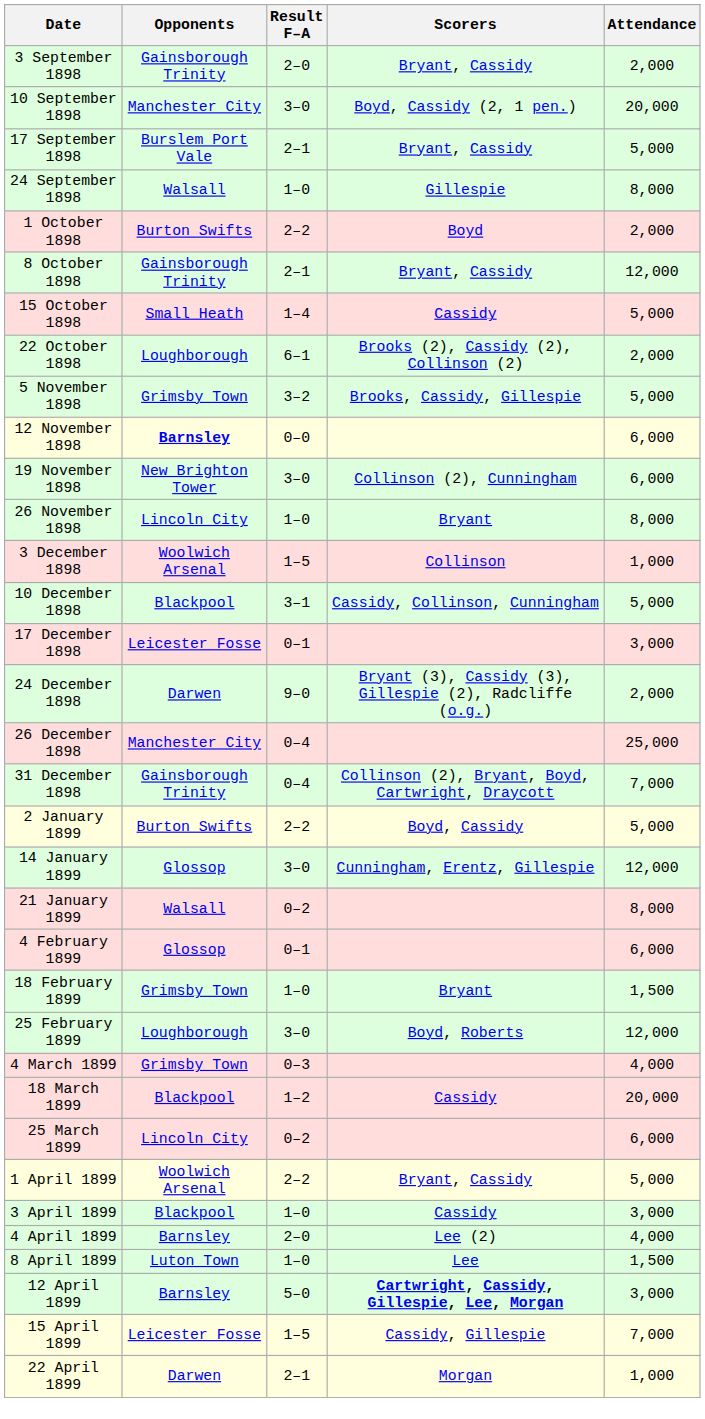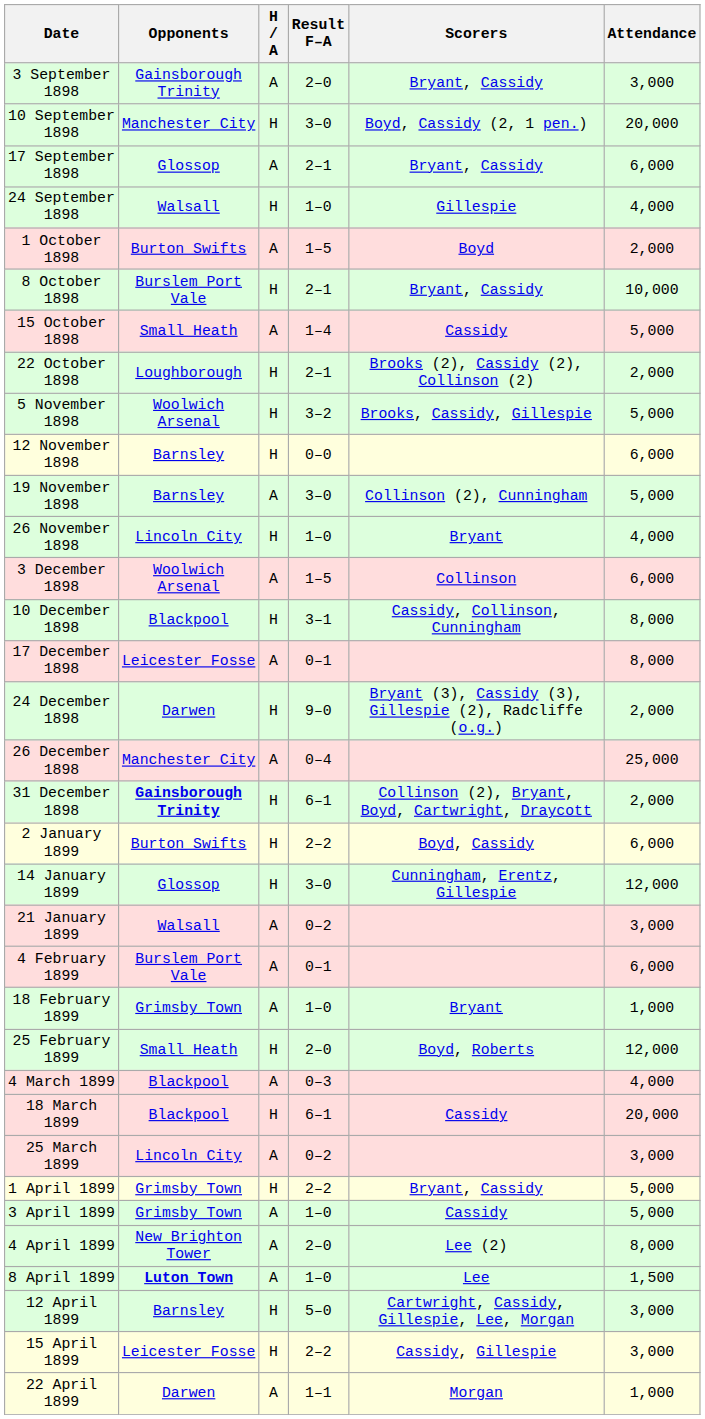+ column: H / A | A | H | A | H | A | H | A | H | H | H | A | H | A | H | A | H | A | H | H | H | A | A | A | H | A | H | A | H | A | A | A | H | H | A
3 September 1898 | Attendance: 2,000 -> 3,000
17 September 1898 | Opponents: Burslem Port Vale -> Glossop
17 September 1898 | Attendance: 5,000 -> 6,000
24 September 1898 | Attendance: 8,000 -> 4,000
1 October 1898 | Result F–A: 2–2 -> 1–5
8 October 1898 | Opponents: Gainsborough Trinity -> Burslem Port Vale
8 October 1898 | Attendance: 12,000 -> 10,000
22 October 1898 | Result F–A: 6–1 -> 2–1
5 November 1898 | Opponents: Grimsby Town -> Woolwich Arsenal
12 November 1898 | Opponents: bold -> normal
19 November 1898 | Opponents: New Brighton Tower -> Barnsley
19 November 1898 | Attendance: 6,000 -> 5,000
26 November 1898 | Attendance: 8,000 -> 4,000
3 December 1898 | Attendance: 1,000 -> 6,000
10 December 1898 | Attendance: 5,000 -> 8,000
17 December 1898 | Attendance: 3,000 -> 8,000
31 December 1898 | Opponents: normal -> bold
31 December 1898 | Result F–A: 0–4 -> 6–1
31 December 1898 | Attendance: 7,000 -> 2,000
2 January 1899 | Attendance: 5,000 -> 6,000
21 January 1899 | Attendance: 8,000 -> 3,000
4 February 1899 | Opponents: Glossop -> Burslem Port Vale
18 February 1899 | Attendance: 1,500 -> 1,000
25 February 1899 | Opponents: Loughborough -> Small Heath
25 February 1899 | Result F–A: 3–0 -> 2–0
4 March 1899 | Opponents: Grimsby Town -> Blackpool
18 March 1899 | Result F–A: 1–2 -> 6–1
25 March 1899 | Attendance: 6,000 -> 3,000
1 April 1899 | Opponents: Woolwich Arsenal -> Grimsby Town
3 April 1899 | Opponents: Blackpool -> Grimsby Town
3 April 1899 | Attendance: 3,000 -> 5,000
4 April 1899 | Opponents: Barnsley -> New Brighton Tower
4 April 1899 | Attendance: 4,000 -> 8,000
8 April 1899 | Opponents: normal -> bold
12 April 1899 | Scorers: bold -> normal
15 April 1899 | Result F–A: 1–5 -> 2–2
15 April 1899 | Attendance: 7,000 -> 3,000
22 April 1899 | Result F–A: 2–1 -> 1–1
